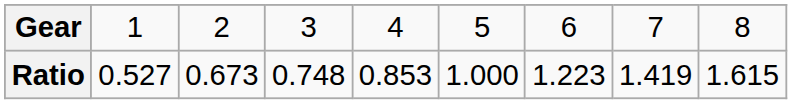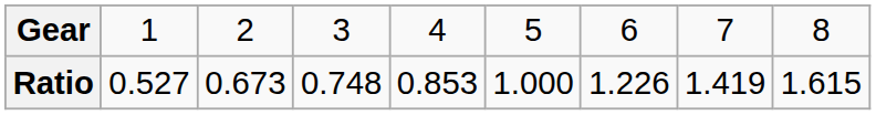Ratio | column 7: 1.223 -> 1.226
